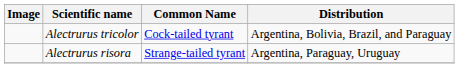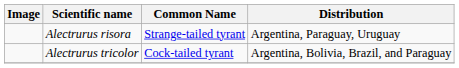rows swapped: Alectrurus tricolor <-> Alectrurus risora
